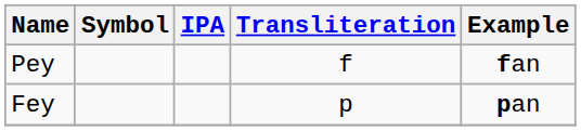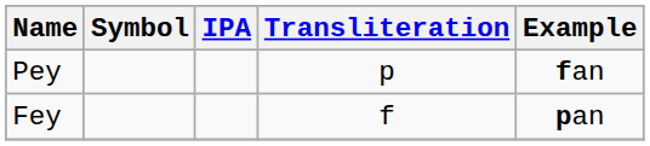Pey | Transliteration: f -> p
Fey | Transliteration: p -> f
